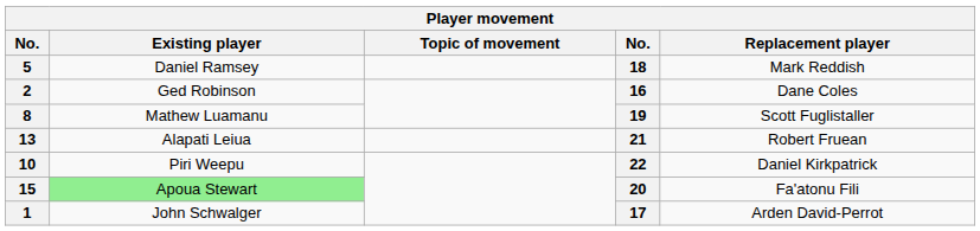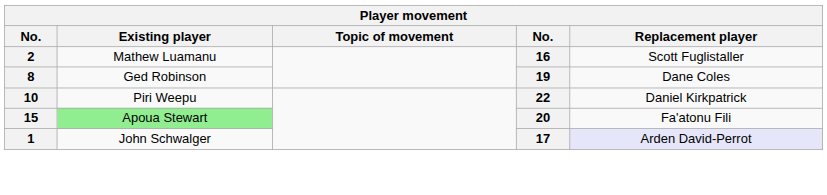- row: 5 | Daniel Ramsey | 18 | Mark Reddish
2 | Existing player: Ged Robinson -> Mathew Luamanu
2 | Replacement player: Dane Coles -> Scott Fuglistaller
8 | Existing player: Mathew Luamanu -> Ged Robinson
8 | Replacement player: Scott Fuglistaller -> Dane Coles
- row: 13 | Alapati Leiua | 21 | Robert Fruean
1 | Replacement player: no background -> lavender background
